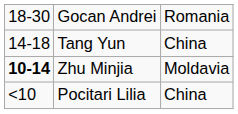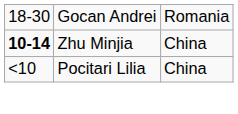- row: 14-18 | Tang Yun | China
Zhu Minjia | column 3: Moldavia -> China
